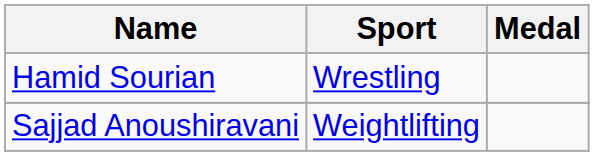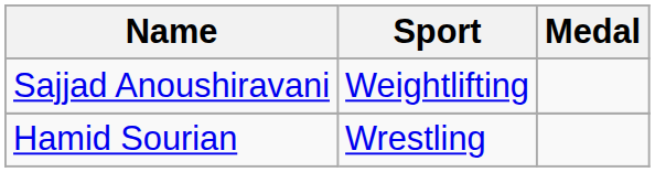rows swapped: Hamid Sourian <-> Sajjad Anoushiravani
